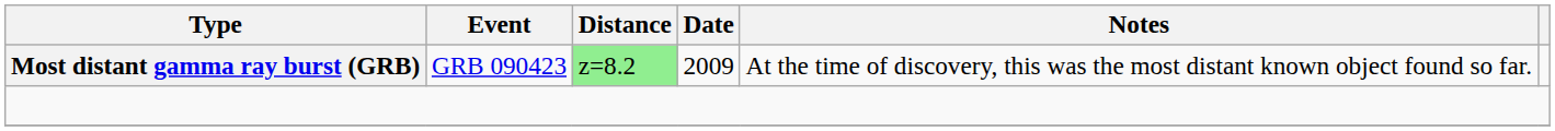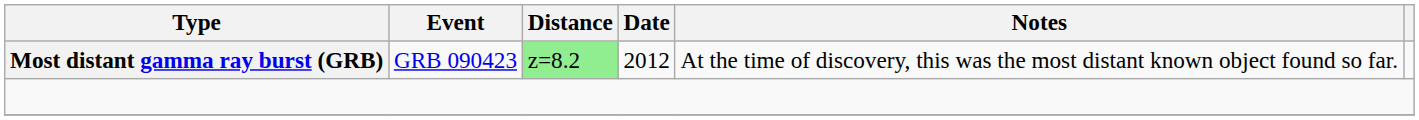Most distant gamma ray burst (GRB) | Date: 2009 -> 2012
